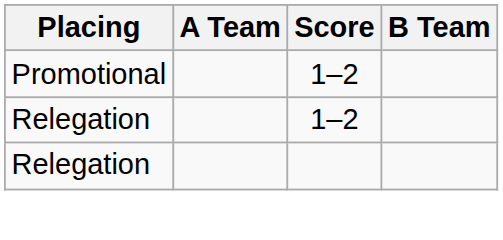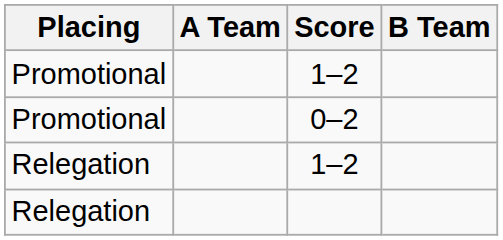+ row: Promotional | 0–2
